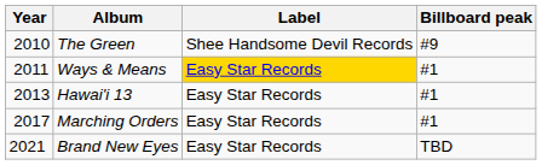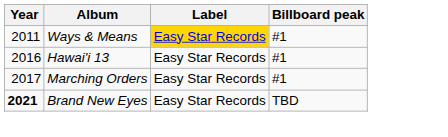- row: 2010 | The Green | Shee Handsome Devil Records | #9
Hawai'i 13 | Year: 2013 -> 2016
Brand New Eyes | Year: normal -> bold
